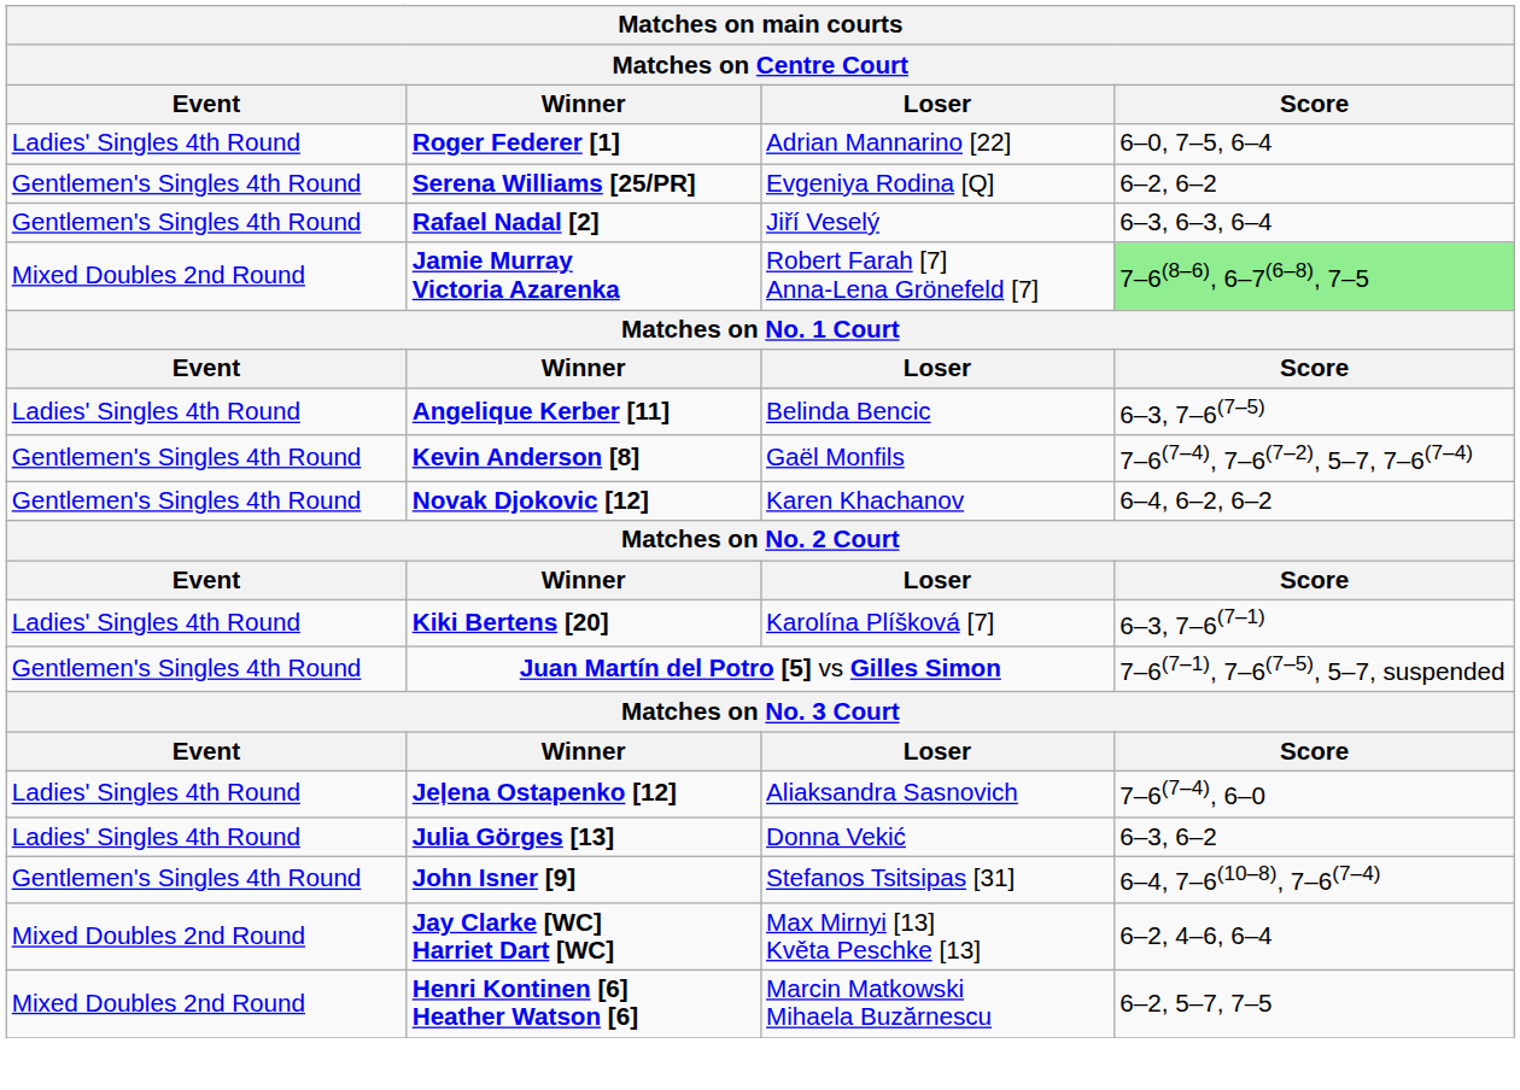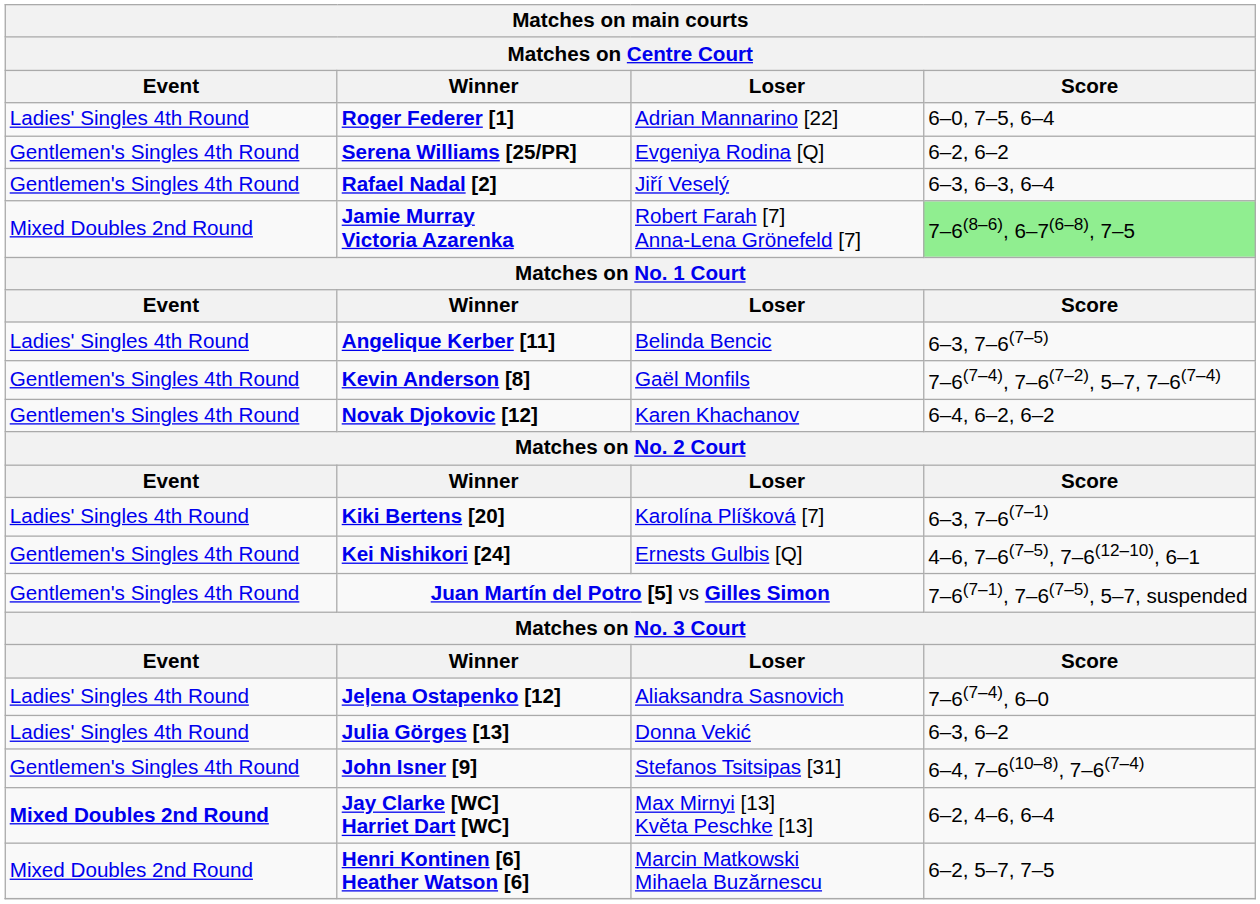+ row: Gentlemen's Singles 4th Round | Kei Nishikori [24] | Ernests Gulbis [Q] | 4–6, 7–6(7–5), 7–6(12–10), 6–1
Jay Clarke [WC] Harriet Dart [WC] | Event: normal -> bold
